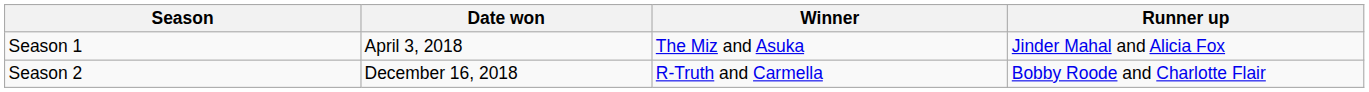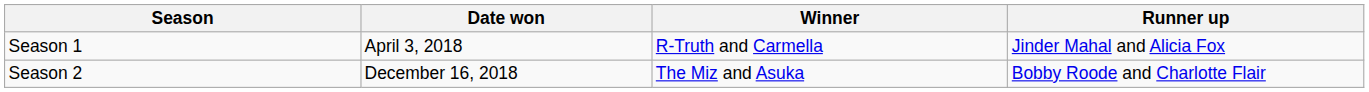Season 1 | Winner: The Miz and Asuka -> R-Truth and Carmella
Season 2 | Winner: R-Truth and Carmella -> The Miz and Asuka
